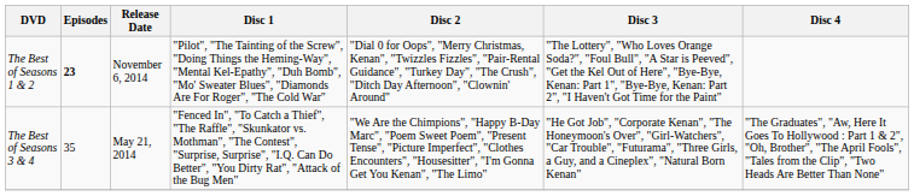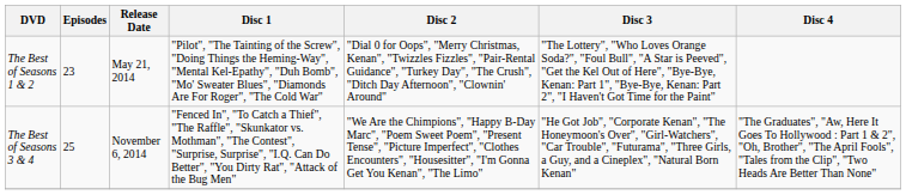The Best of Seasons 1 & 2 | Episodes: bold -> normal
The Best of Seasons 1 & 2 | Release Date: November 6, 2014 -> May 21, 2014
The Best of Seasons 3 & 4 | Episodes: 35 -> 25
The Best of Seasons 3 & 4 | Release Date: May 21, 2014 -> November 6, 2014
